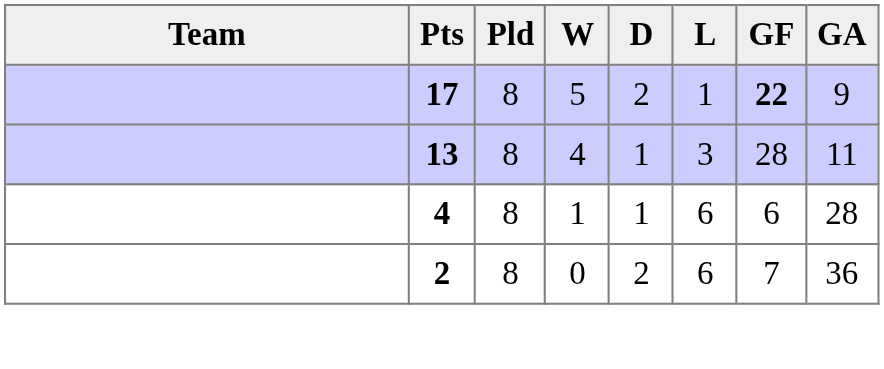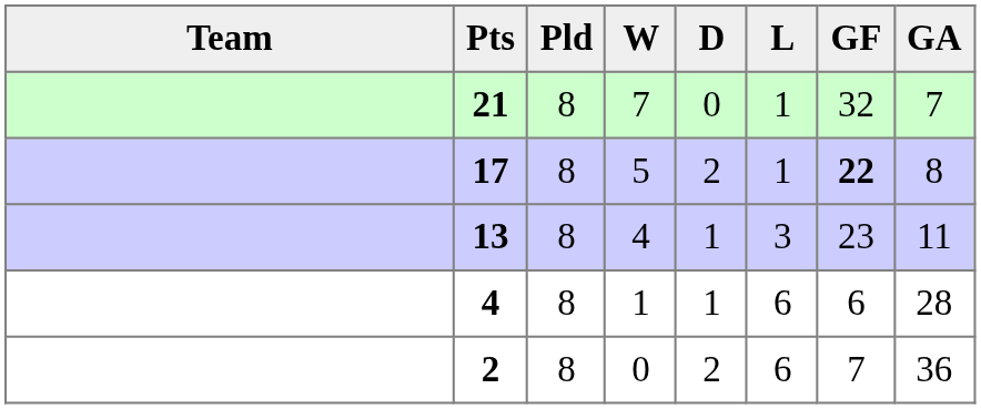+ row: 21 | 8 | 7 | 0 | 1 | 32 | 7
17 | GA: 9 -> 8
13 | GF: 28 -> 23
